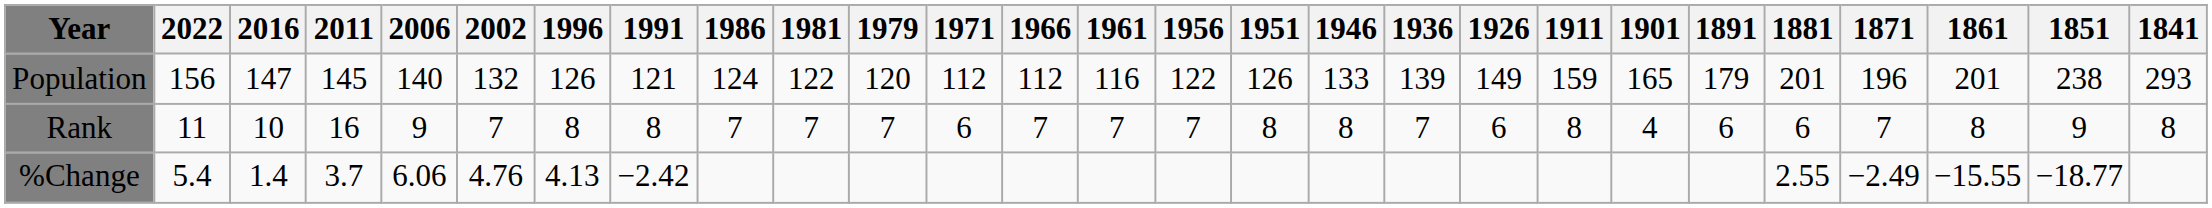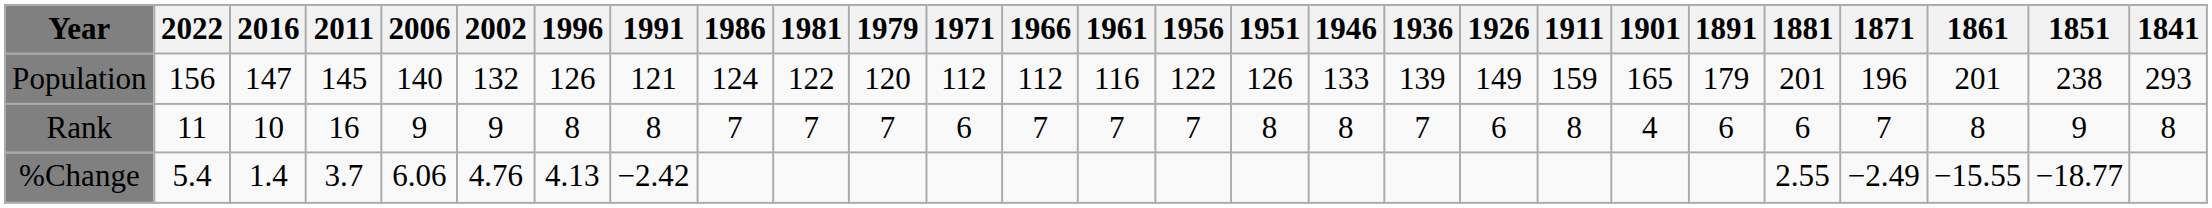Rank | 2002: 7 -> 9
